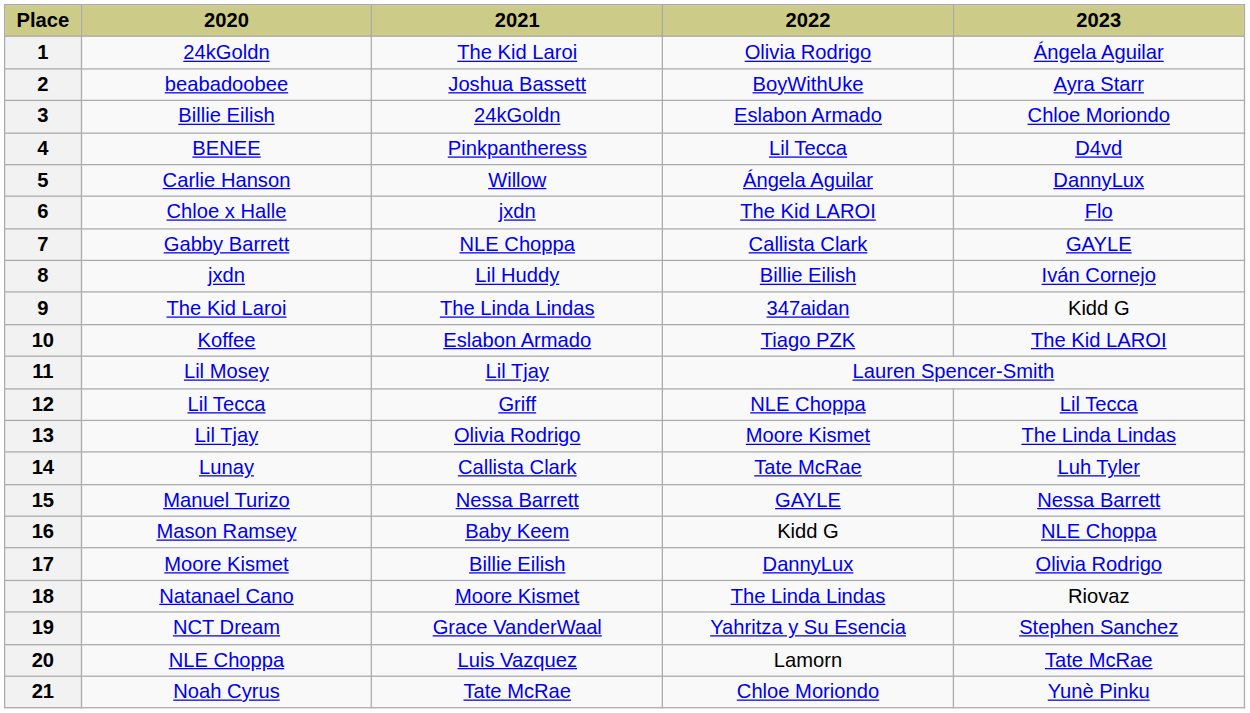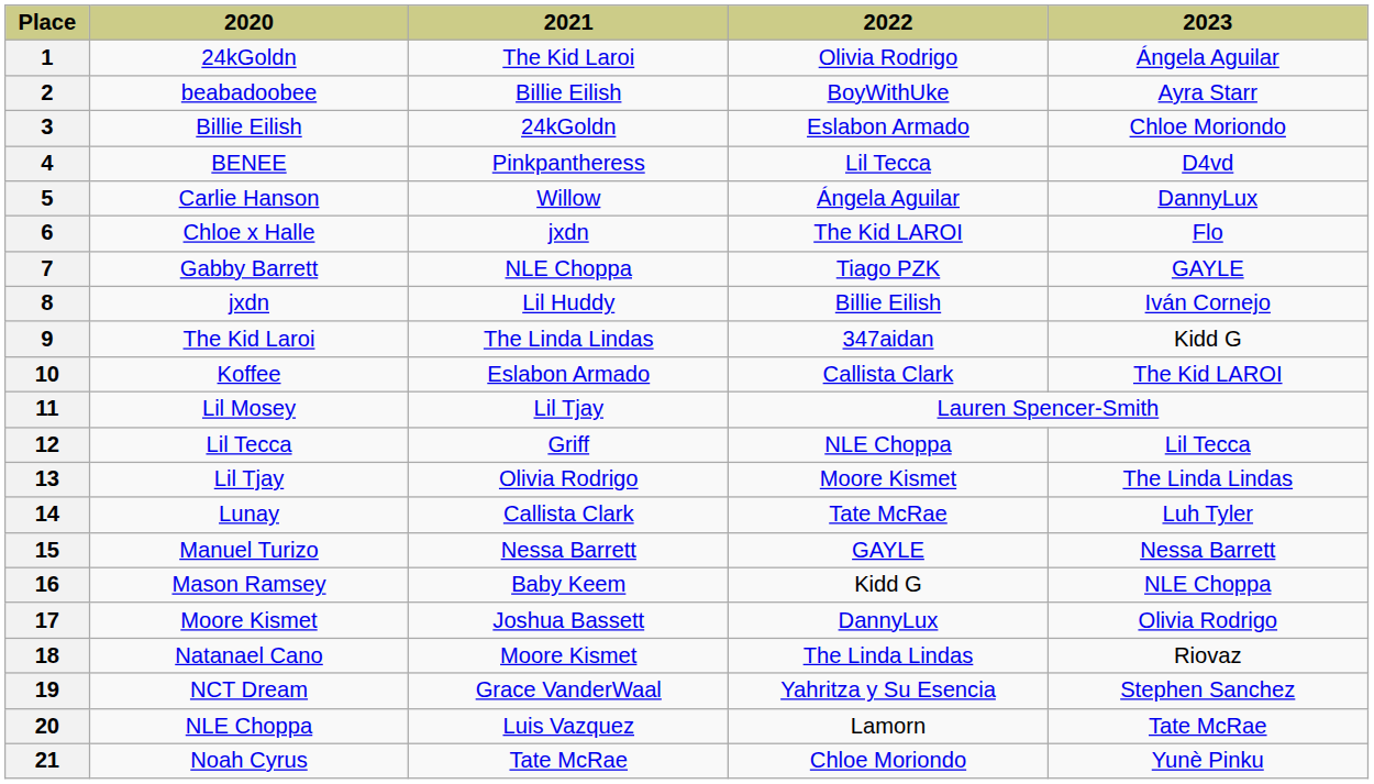2 | 2021: Joshua Bassett -> Billie Eilish
7 | 2022: Callista Clark -> Tiago PZK
10 | 2022: Tiago PZK -> Callista Clark
17 | 2021: Billie Eilish -> Joshua Bassett
